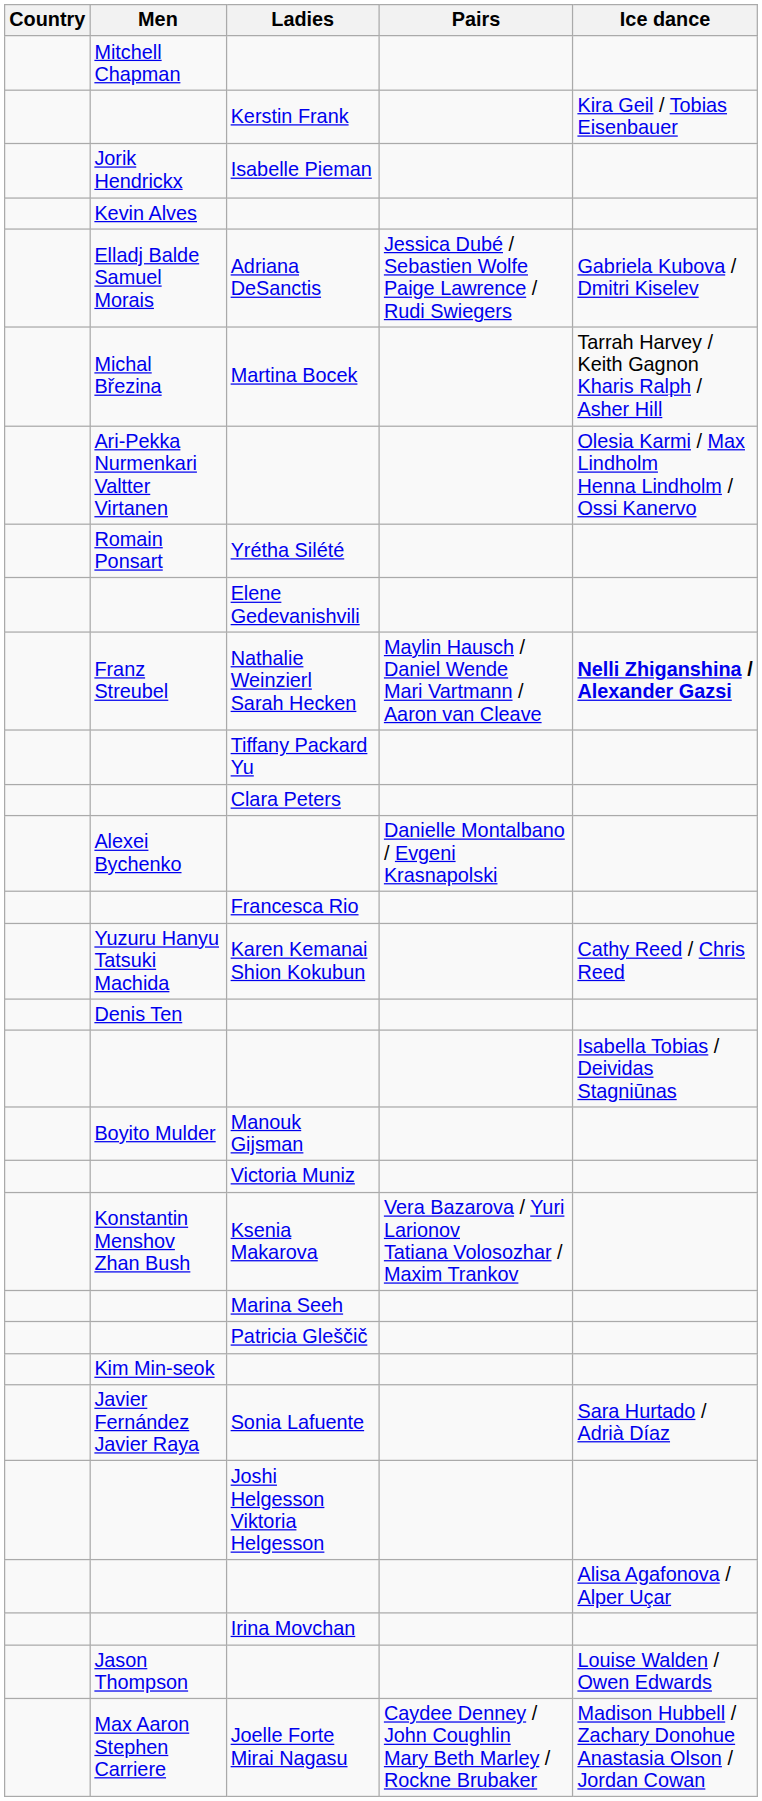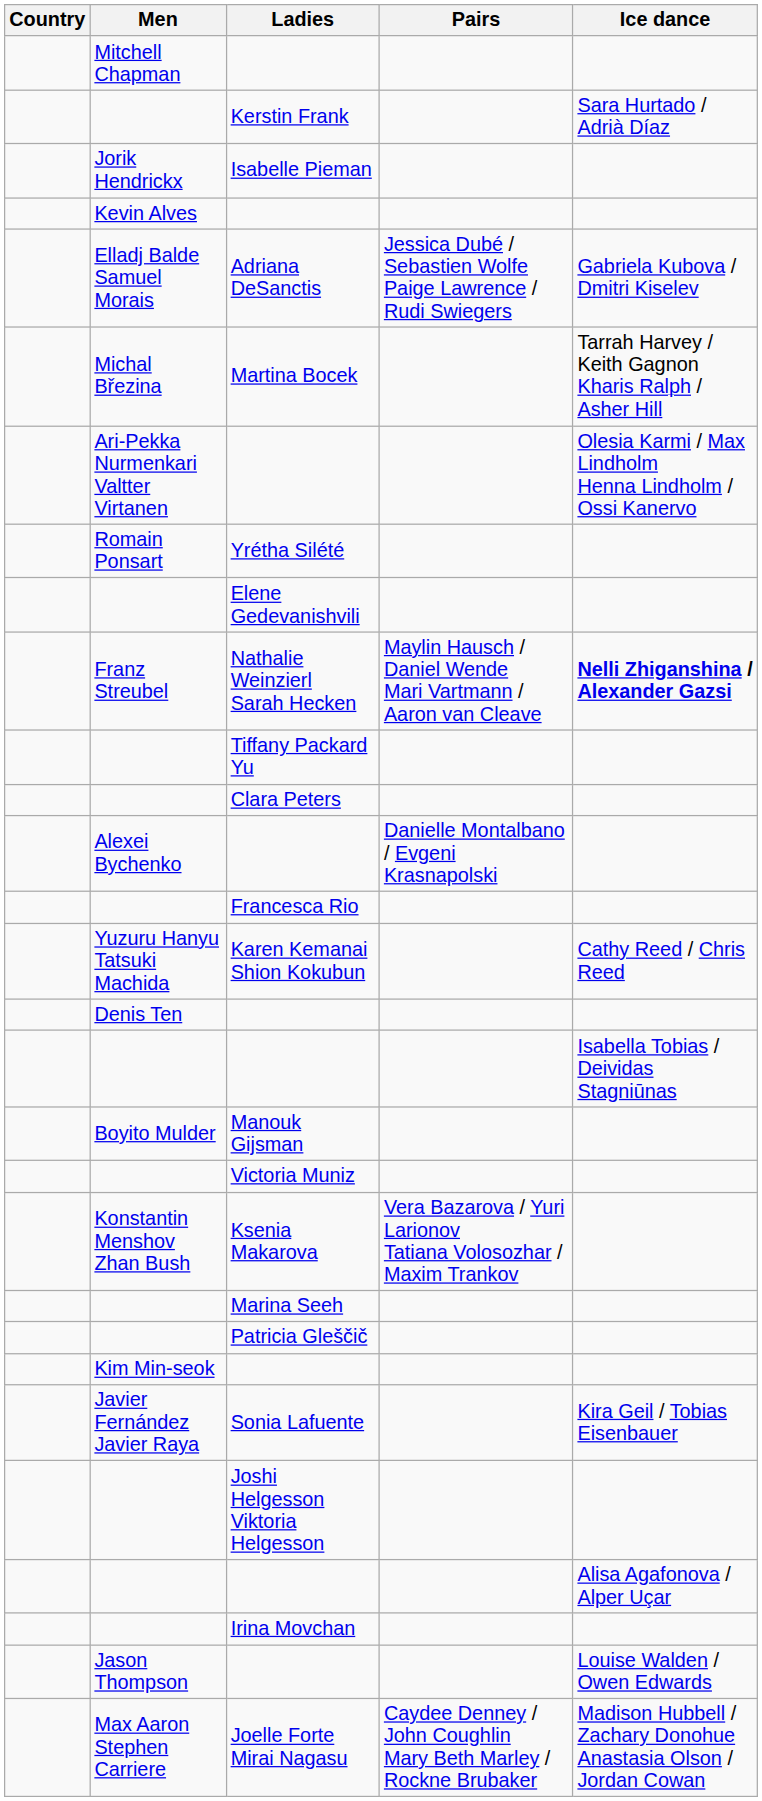Kerstin Frank | Ice dance: Kira Geil / Tobias Eisenbauer -> Sara Hurtado / Adrià Díaz
Sonia Lafuente | Ice dance: Sara Hurtado / Adrià Díaz -> Kira Geil / Tobias Eisenbauer
